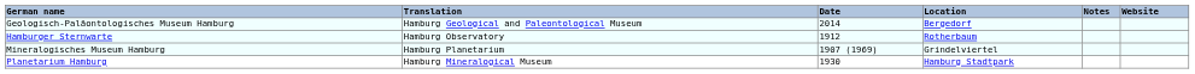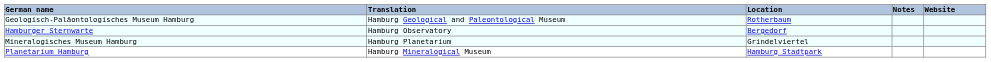- column: Date | 2014 | 1912 | 1907 (1969) | 1930
Geologisch-Paläontologisches Museum Hamburg | Location: Bergedorf -> Rotherbaum
Hamburger Sternwarte | Location: Rotherbaum -> Bergedorf
